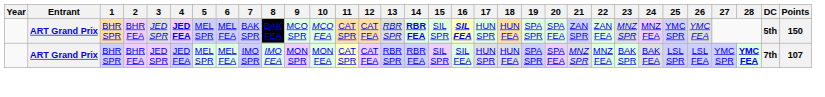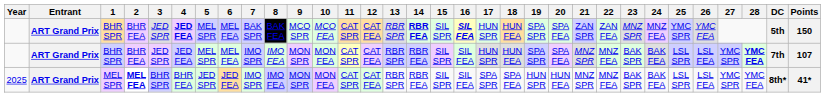+ row: 2025 | ART Grand Prix | MEL SPR | MEL FEA | BHR SPR | BHR FEA | JED SPR | JED FEA | IMO SPR | IMO FEA | MON SPR | MON FEA | CAT SPR | CAT FEA | RBR SPR | RBR FEA | SIL SPR | SIL FEA | SPA SPR | SPA FEA | HUN SPR | HUN FEA | MNZ SPR | MNZ FEA | BAK SPR | BAK FEA | LSL SPR | LSL FEA | YMC SPR | YMC FEA | 8th* | 41*
